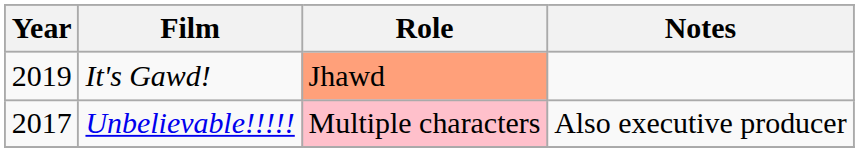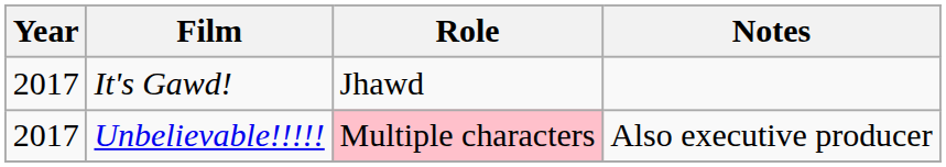It's Gawd! | Year: 2019 -> 2017
It's Gawd! | Role: lightsalmon background -> no background
